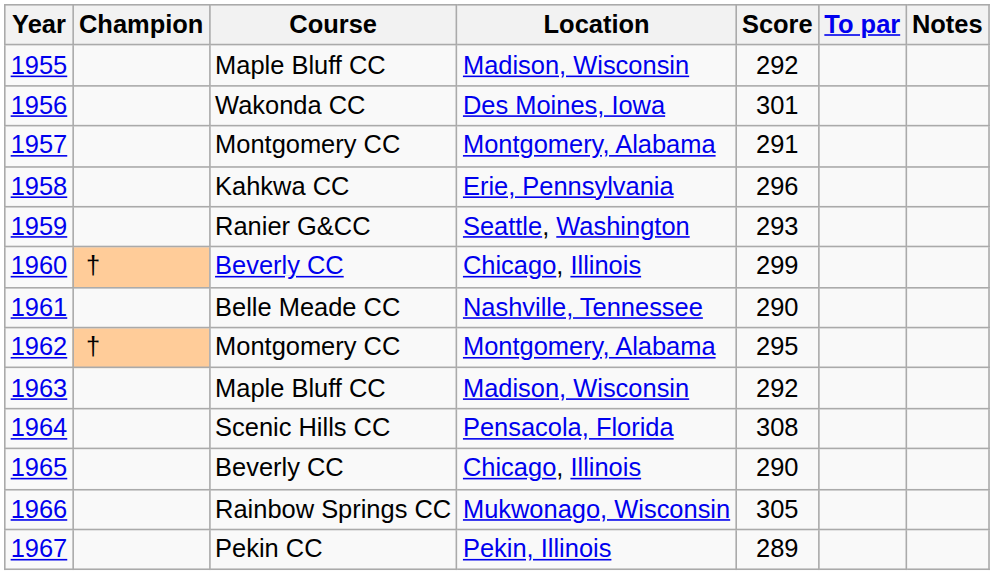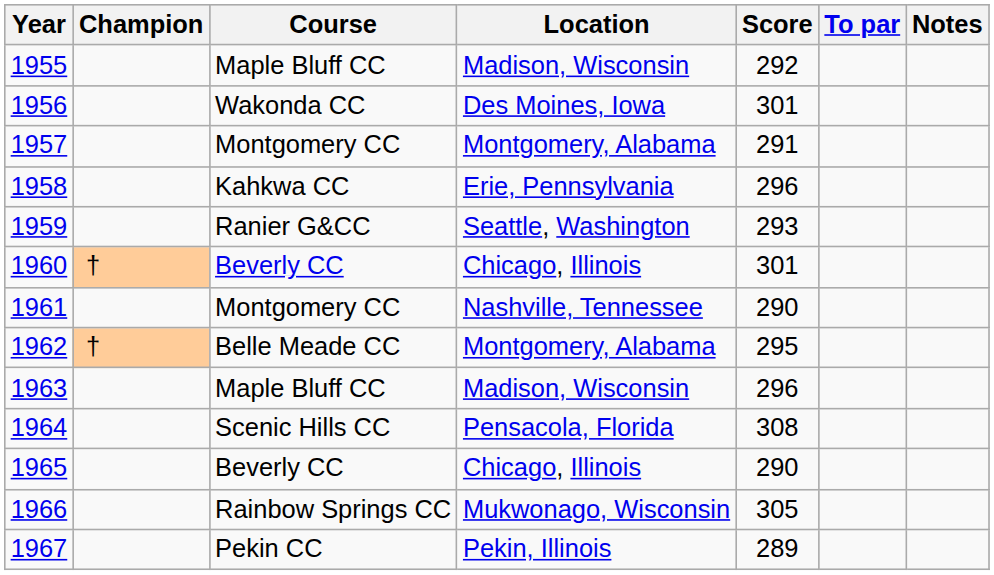1960 | Score: 299 -> 301
1961 | Course: Belle Meade CC -> Montgomery CC
1962 | Course: Montgomery CC -> Belle Meade CC
1963 | Score: 292 -> 296
